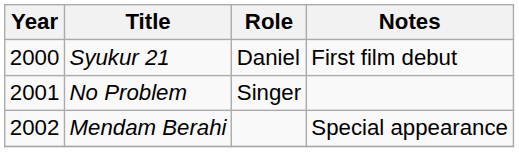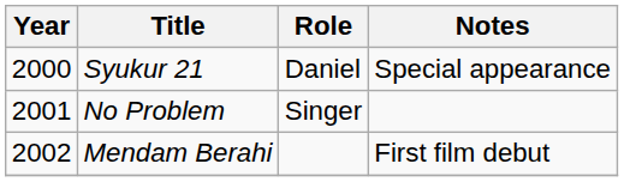Syukur 21 | Notes: First film debut -> Special appearance
Mendam Berahi | Notes: Special appearance -> First film debut
